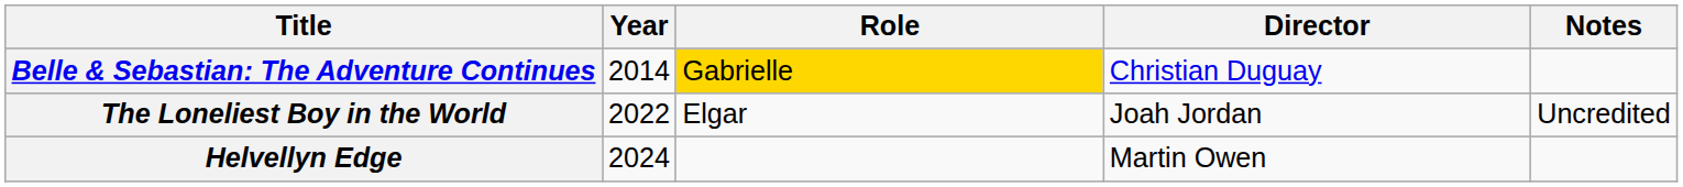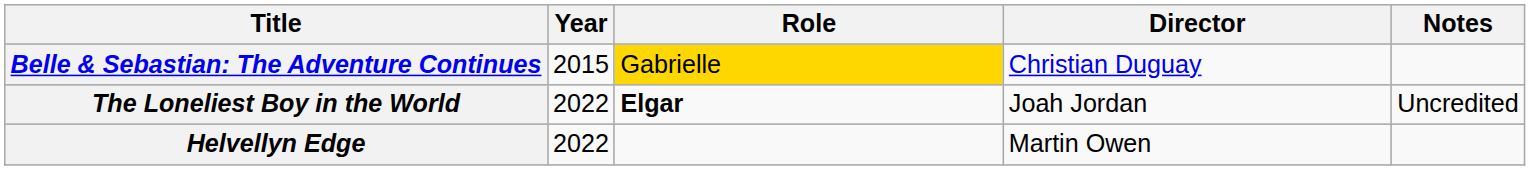Belle & Sebastian: The Adventure Continues | Year: 2014 -> 2015
The Loneliest Boy in the World | Role: normal -> bold
Helvellyn Edge | Year: 2024 -> 2022
